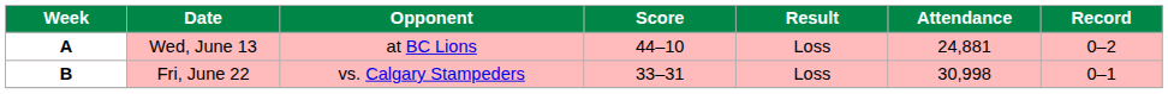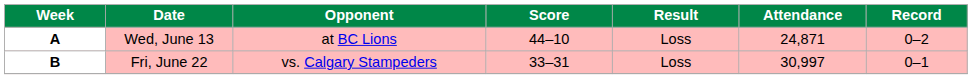A | Attendance: 24,881 -> 24,871
B | Attendance: 30,998 -> 30,997
